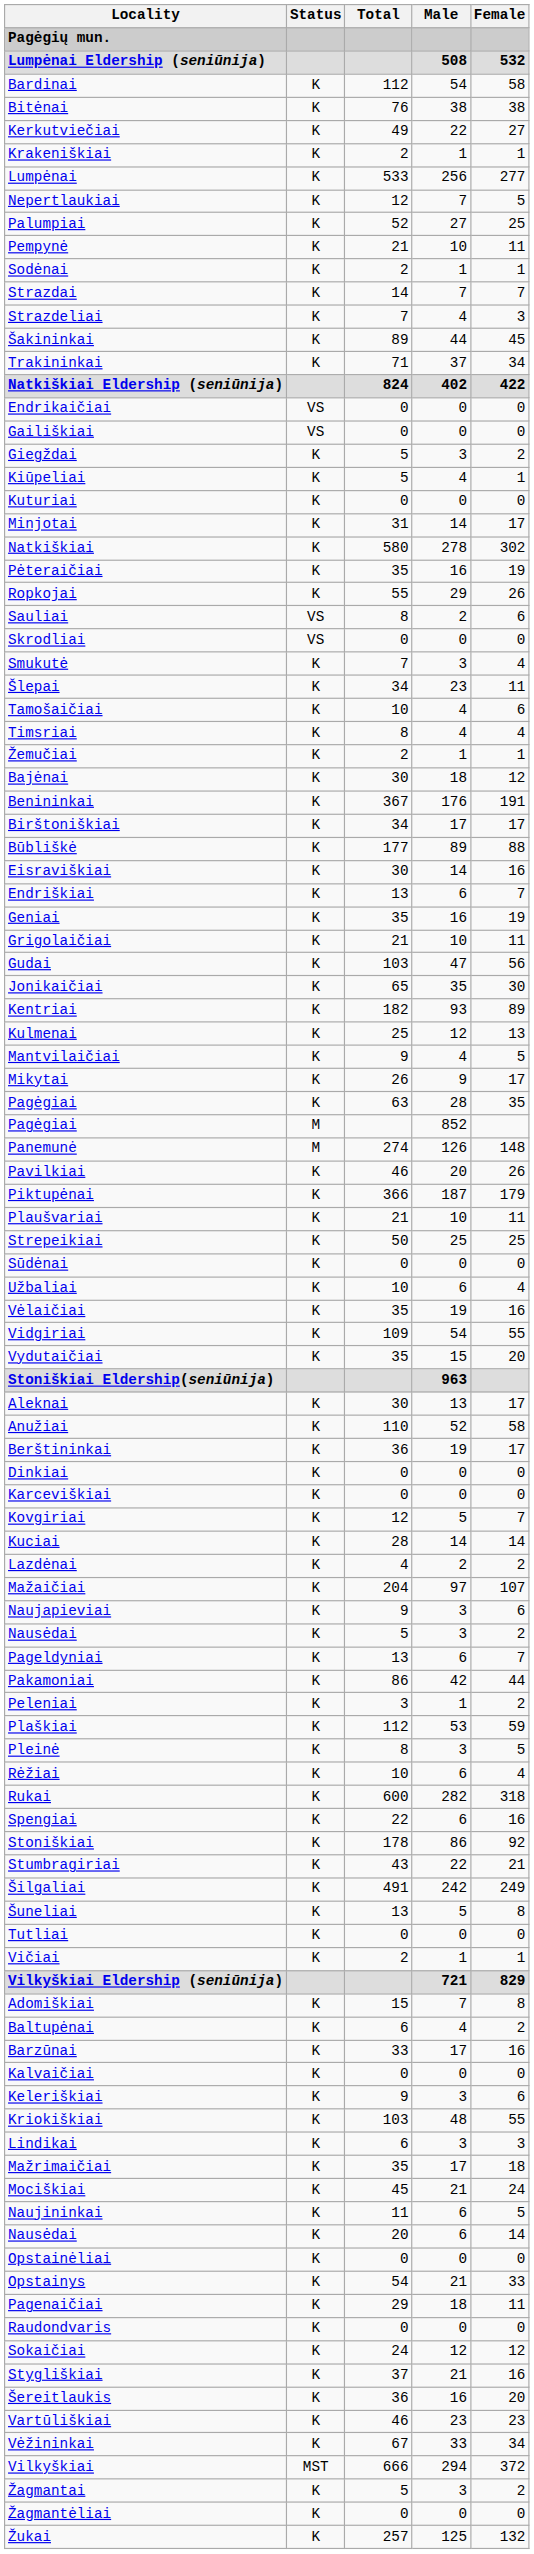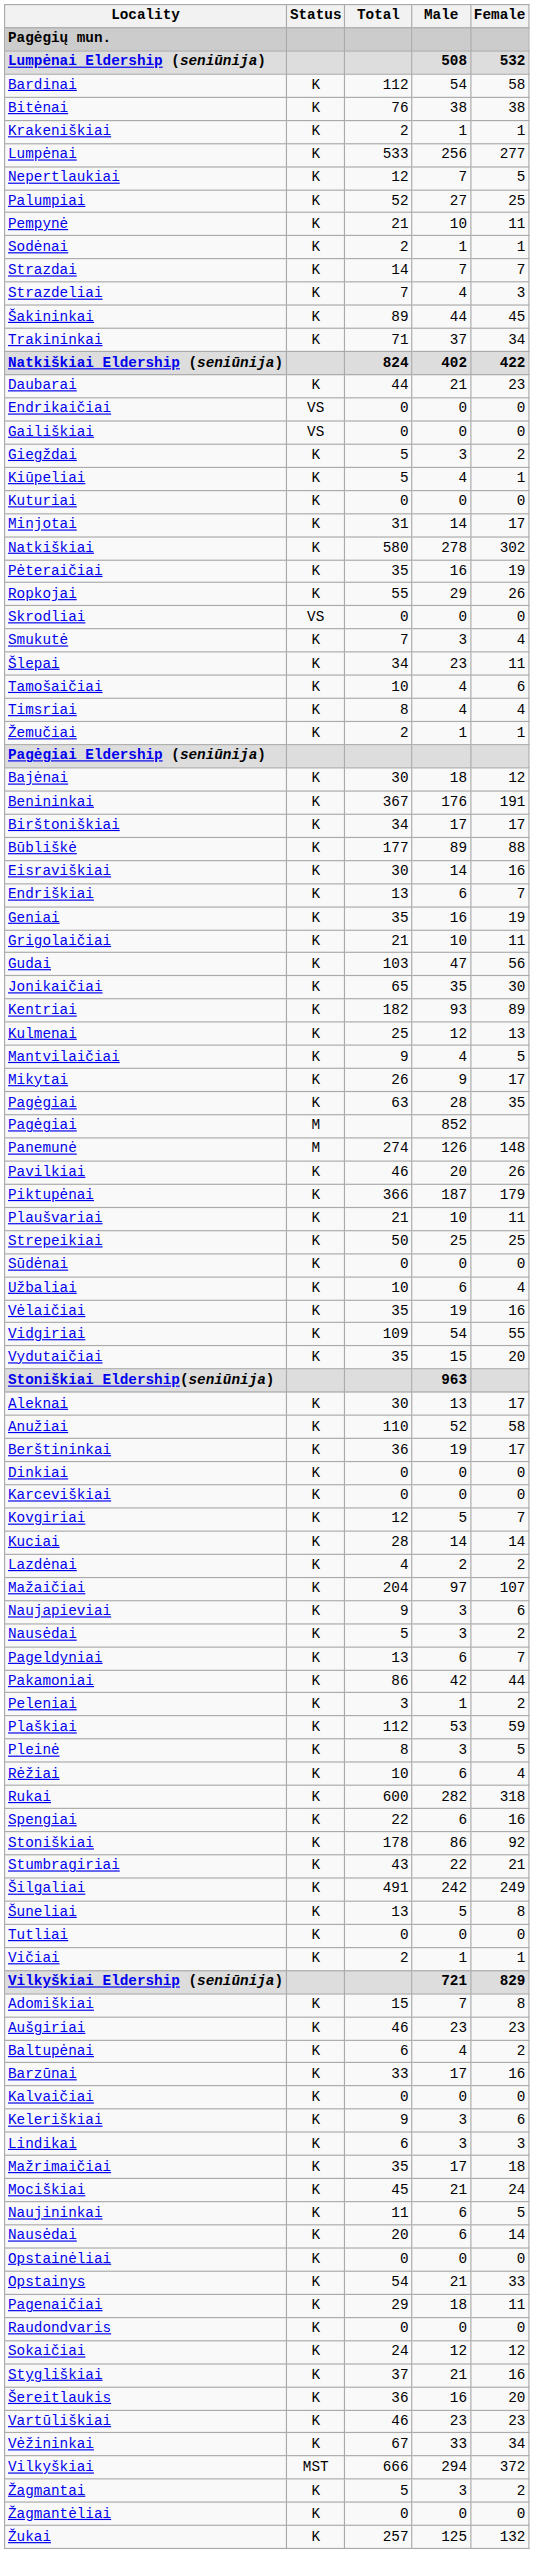- row: Kerkutviečiai | K | 49 | 22 | 27
+ row: Daubarai | K | 44 | 21 | 23
- row: Sauliai | VS | 8 | 2 | 6
+ row: Pagėgiai Eldership (seniūnija)
+ row: Aušgiriai | K | 46 | 23 | 23
- row: Kriokiškiai | K | 103 | 48 | 55
